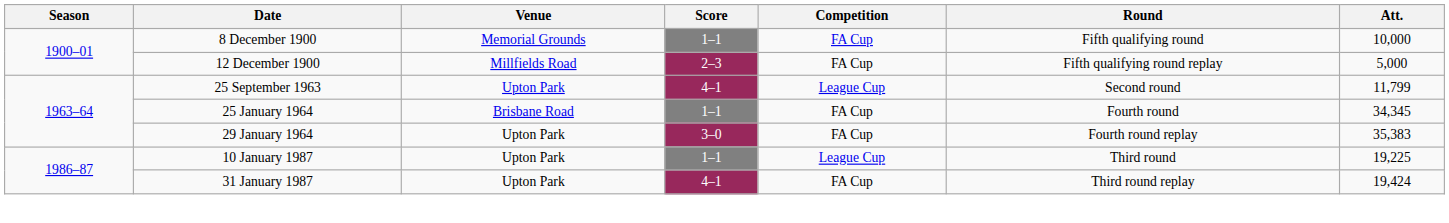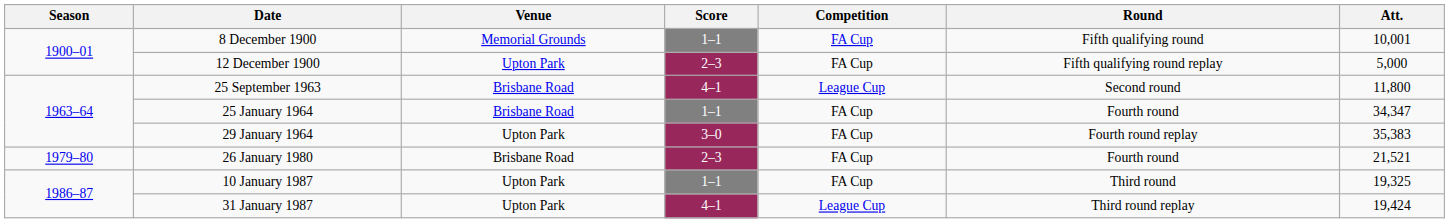8 December 1900 | Att.: 10,000 -> 10,001
12 December 1900 | Venue: Millfields Road -> Upton Park
25 September 1963 | Venue: Upton Park -> Brisbane Road
25 September 1963 | Att.: 11,799 -> 11,800
25 January 1964 | Att.: 34,345 -> 34,347
+ row: 1979–80 | 26 January 1980 | Brisbane Road | 2–3 | FA Cup | Fourth round | 21,521
10 January 1987 | Competition: League Cup -> FA Cup
10 January 1987 | Att.: 19,225 -> 19,325
31 January 1987 | Competition: FA Cup -> League Cup
